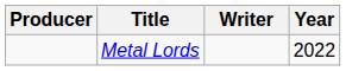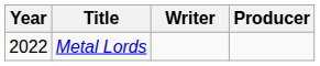columns swapped: Year <-> Producer
